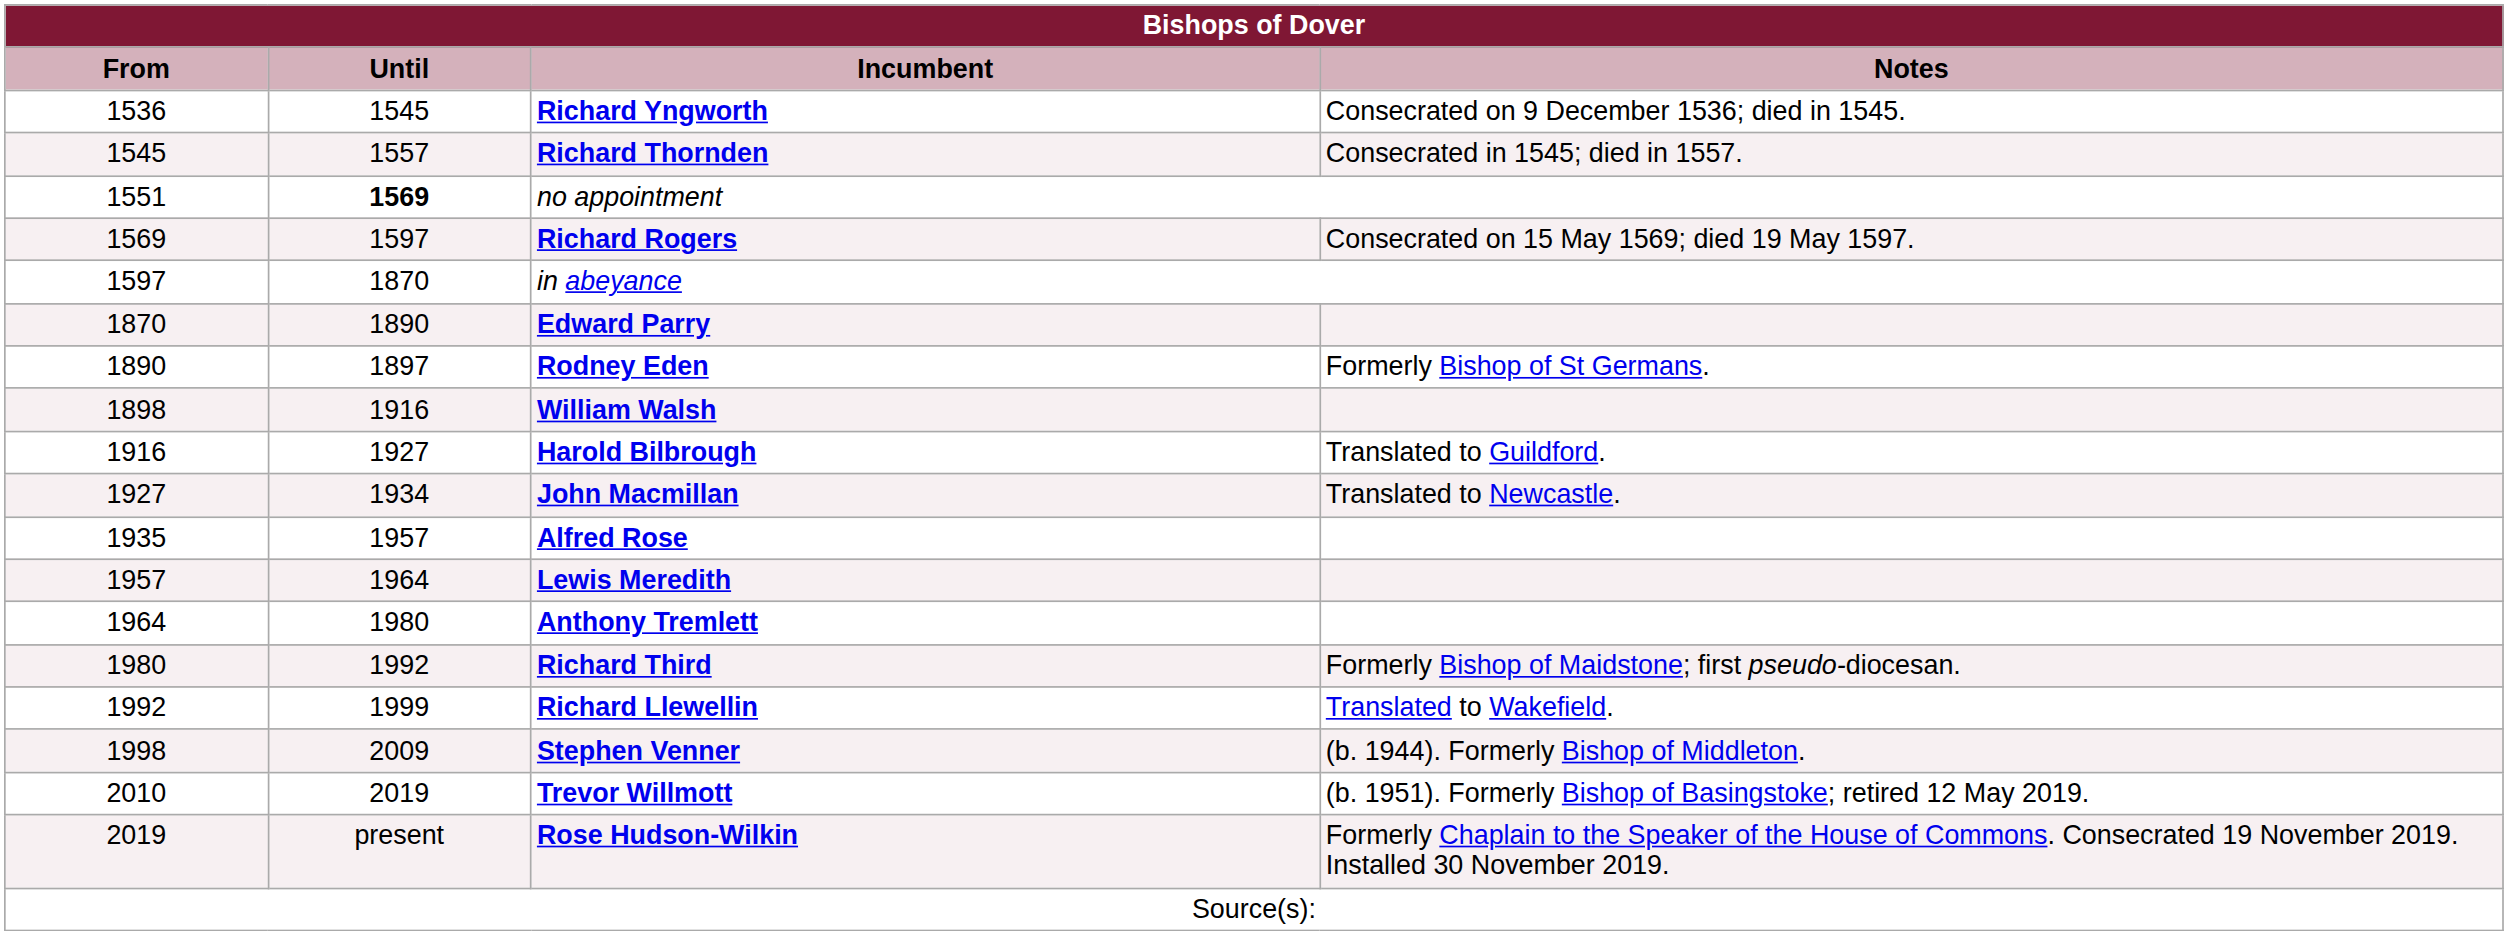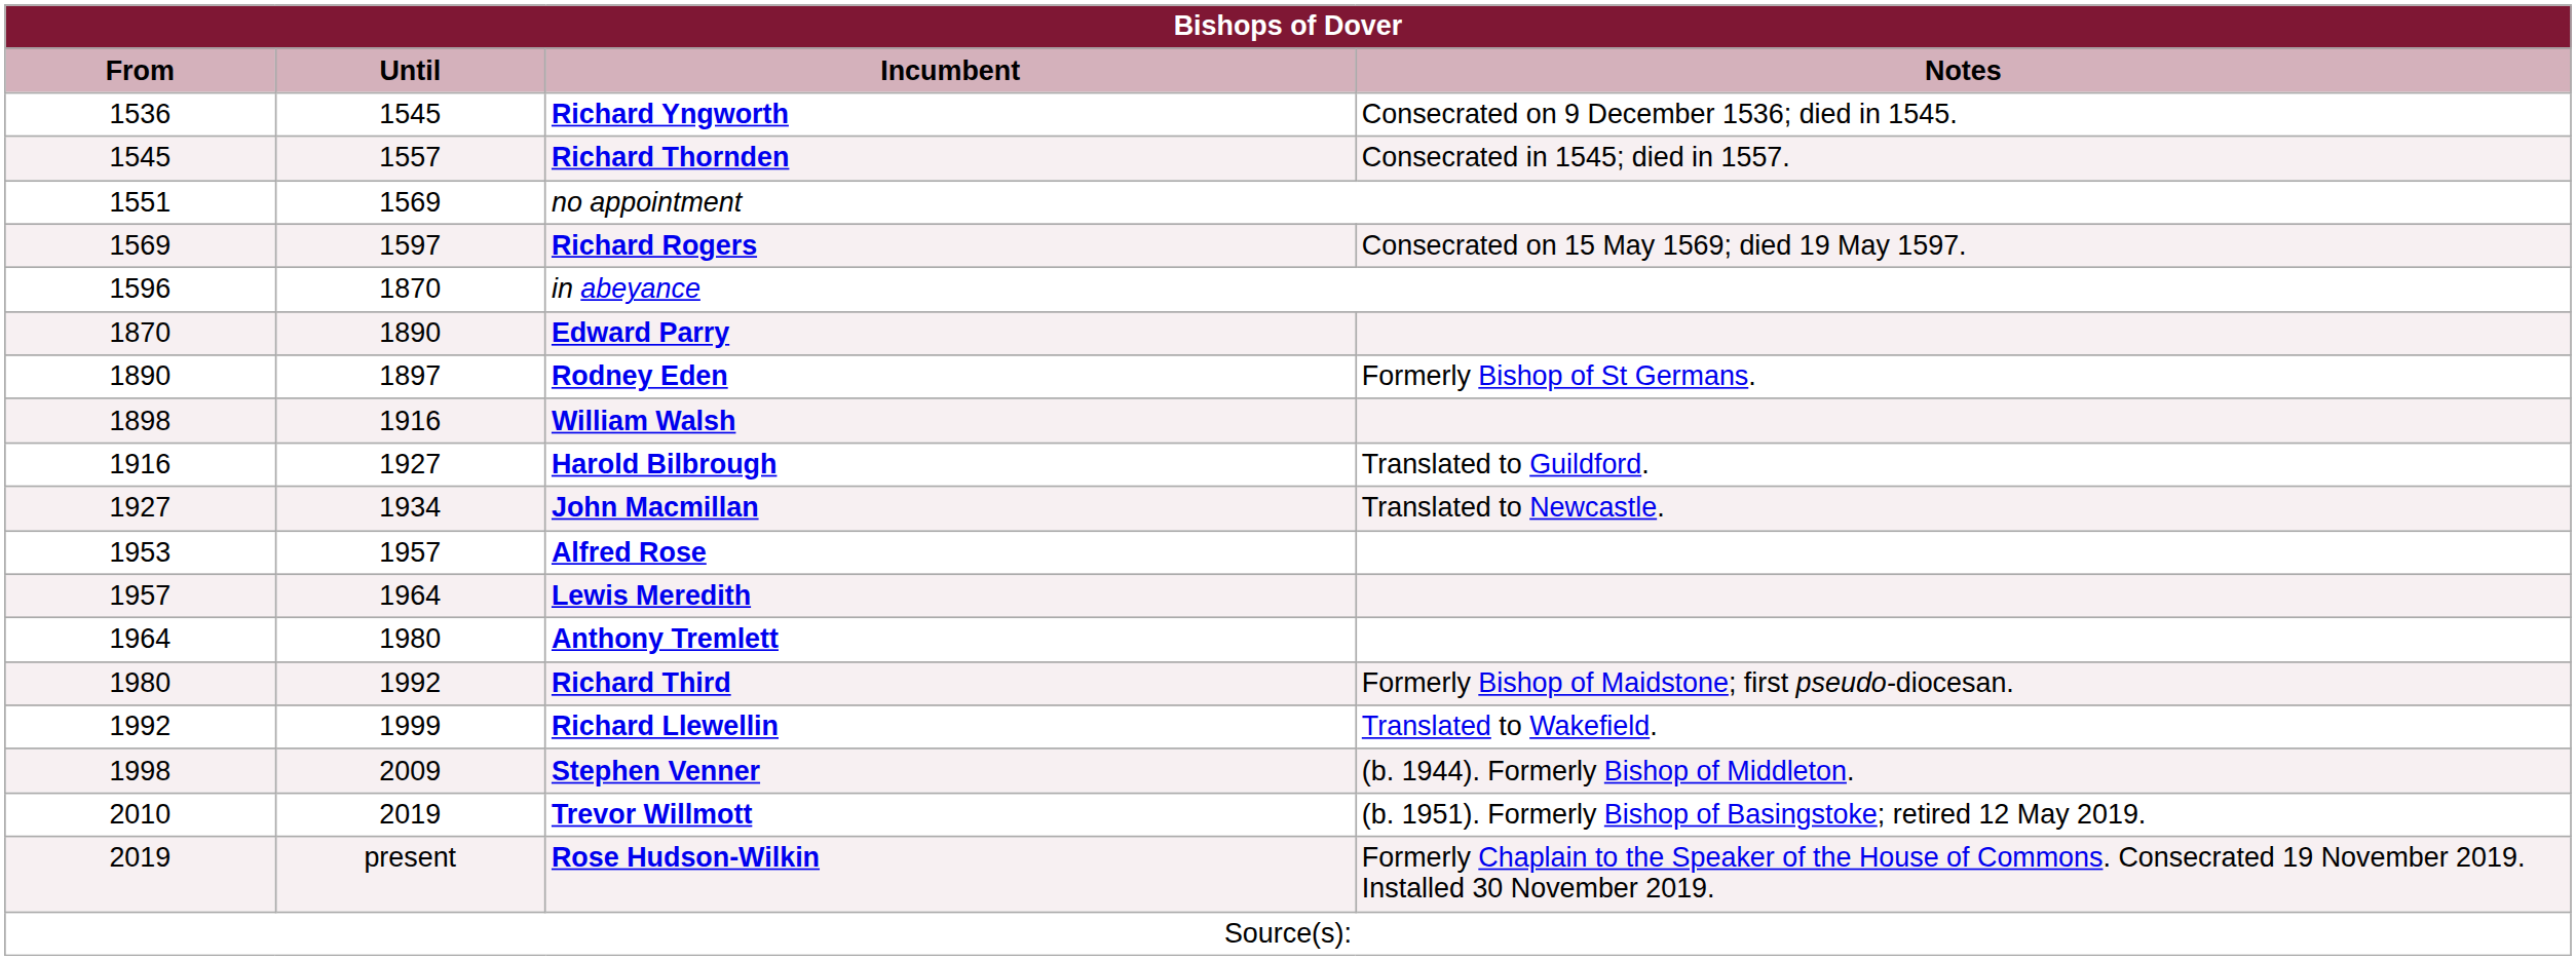no appointment | Until: bold -> normal
in abeyance | From: 1597 -> 1596
Alfred Rose | From: 1935 -> 1953
